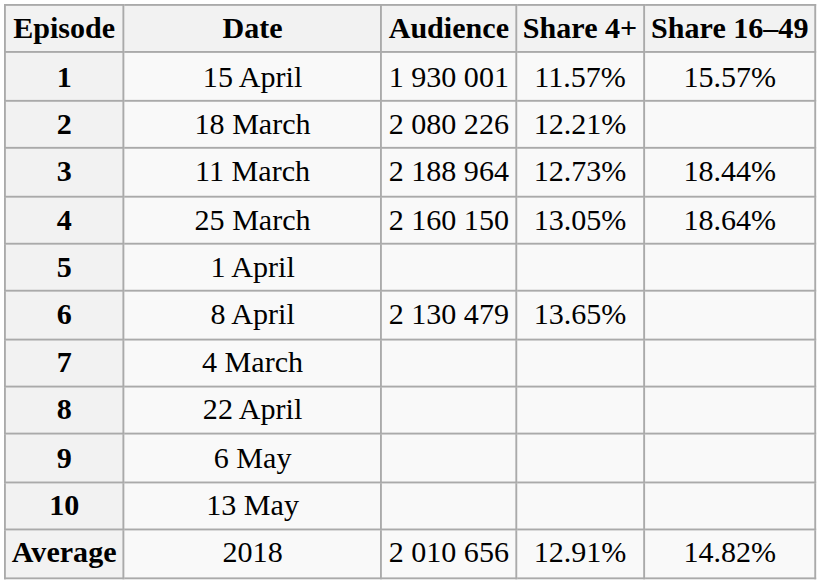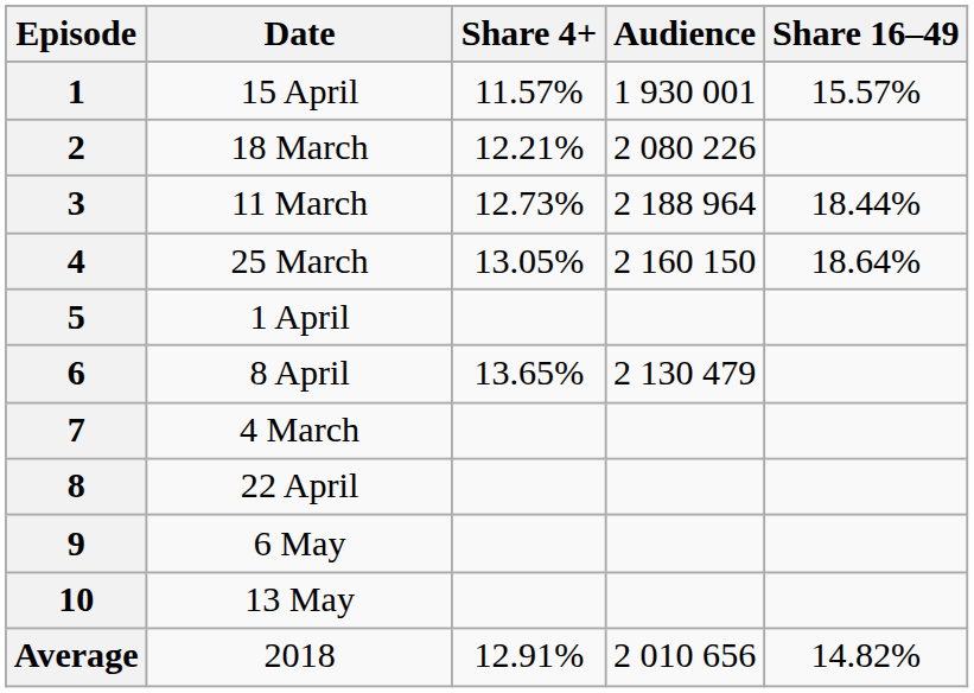columns swapped: Audience <-> Share 4+
